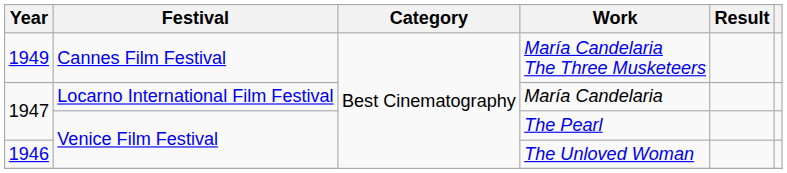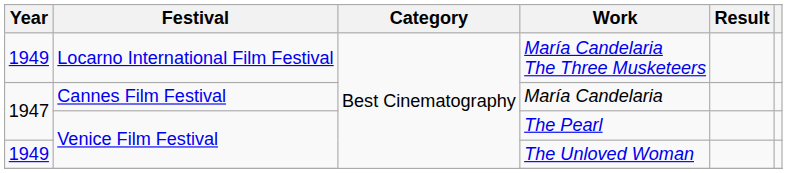María Candelaria The Three Musketeers | Festival: Cannes Film Festival -> Locarno International Film Festival
María Candelaria | Festival: Locarno International Film Festival -> Cannes Film Festival
The Unloved Woman | Year: 1946 -> 1949
